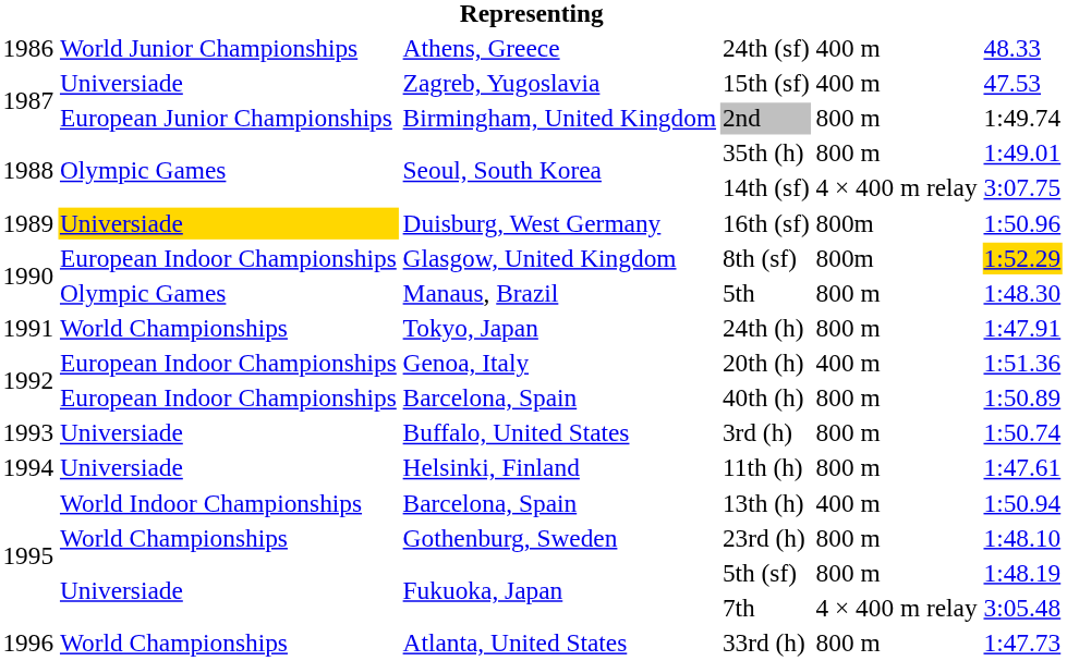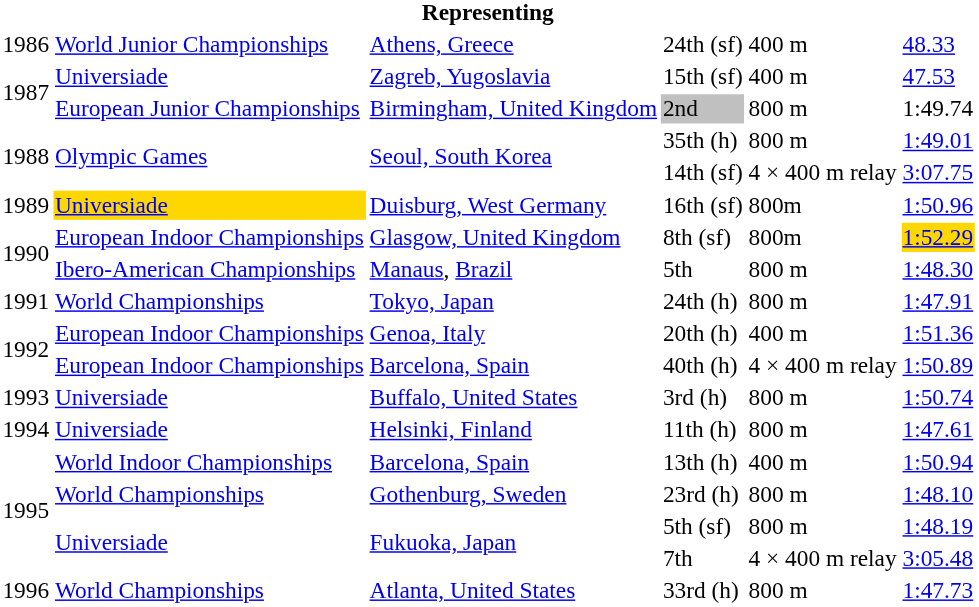5th | column 2: Olympic Games -> Ibero-American Championships
40th (h) | column 5: 800 m -> 4 × 400 m relay
